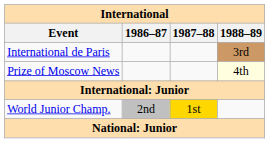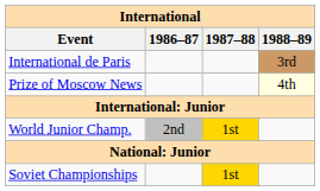+ row: Soviet Championships | 1st
